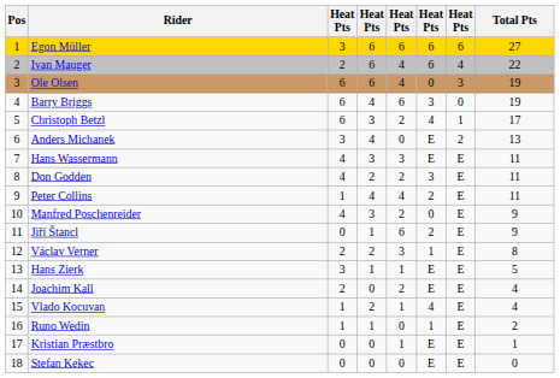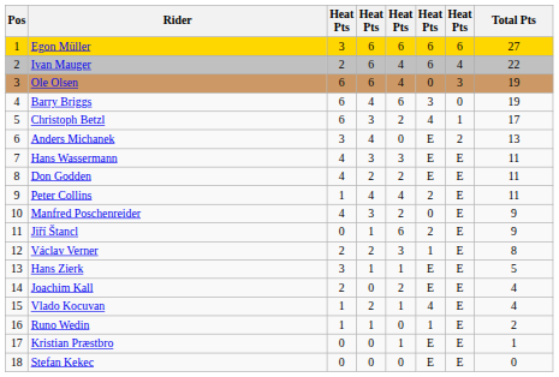Don Godden | column 6: 3 -> E
